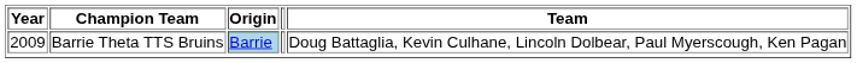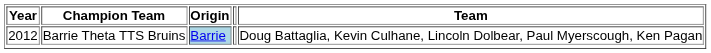Barrie Theta TTS Bruins | Year: 2009 -> 2012
